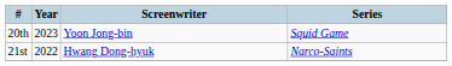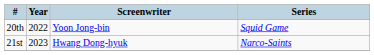20th | Year: 2023 -> 2022
21st | Year: 2022 -> 2023
